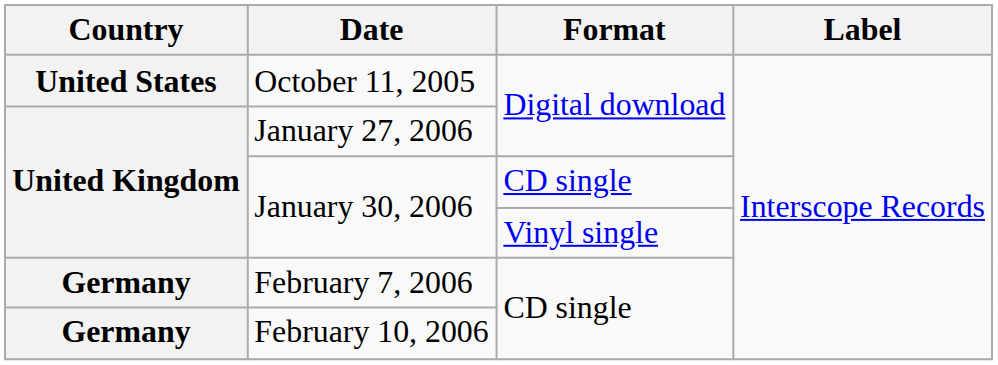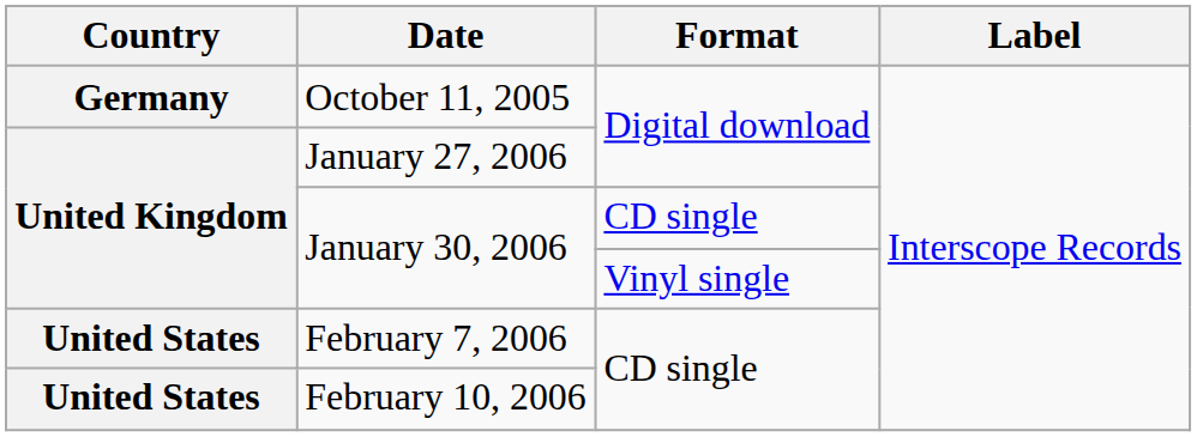October 11, 2005 | Country: United States -> Germany
February 7, 2006 | Country: Germany -> United States
February 10, 2006 | Country: Germany -> United States
